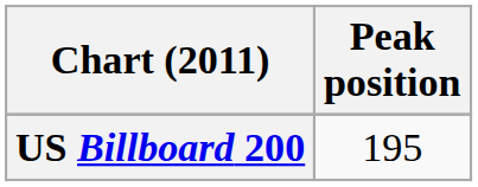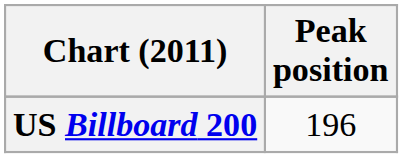US Billboard 200 | Peak position: 195 -> 196
